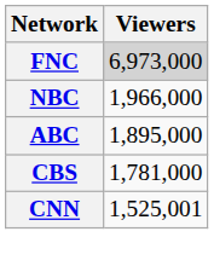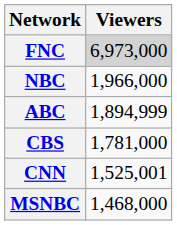ABC | Viewers: 1,895,000 -> 1,894,999
+ row: MSNBC | 1,468,000
